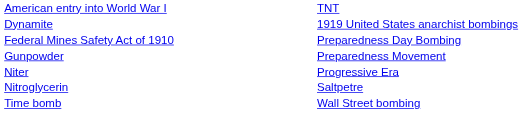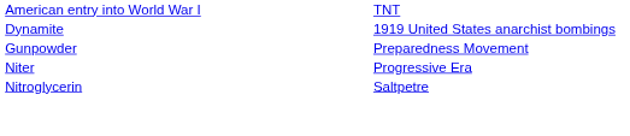- row: Federal Mines Safety Act of 1910 | Preparedness Day Bombing
- row: Time bomb | Wall Street bombing
